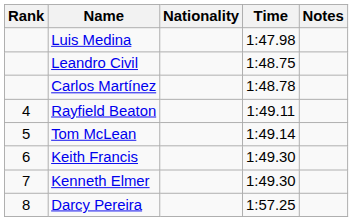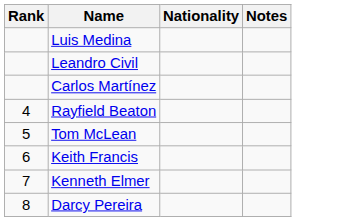- column: Time | 1:47.98 | 1:48.75 | 1:48.78 | 1:49.11 | 1:49.14 | 1:49.30 | 1:49.30 | 1:57.25
